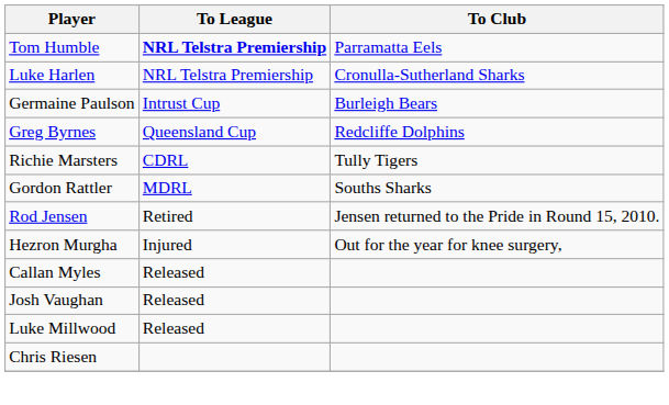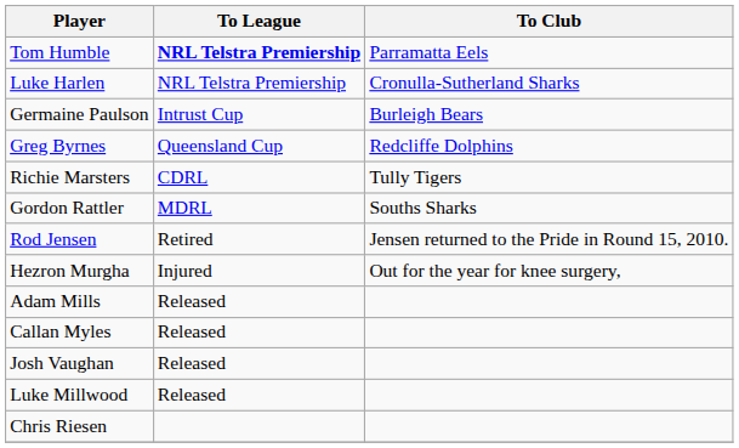+ row: Adam Mills | Released
